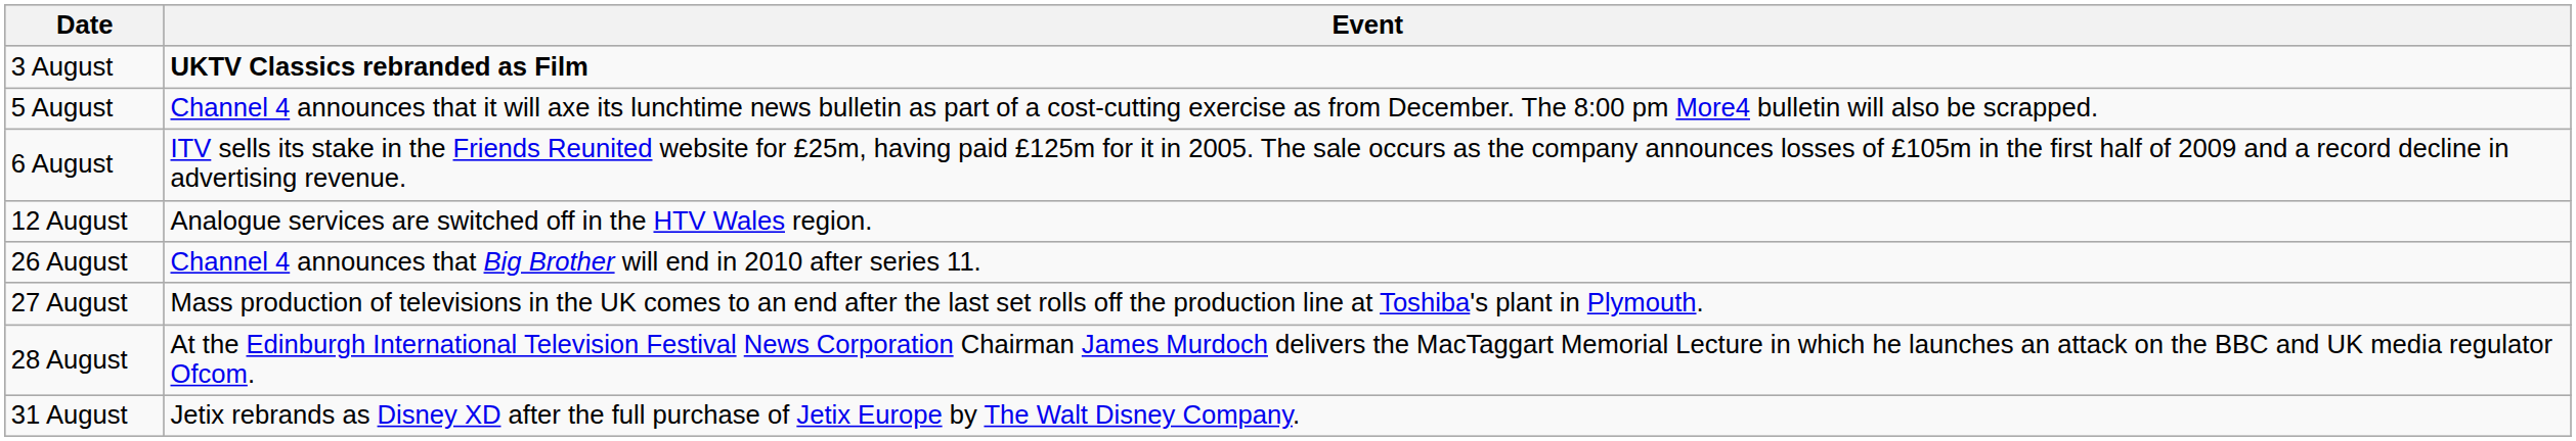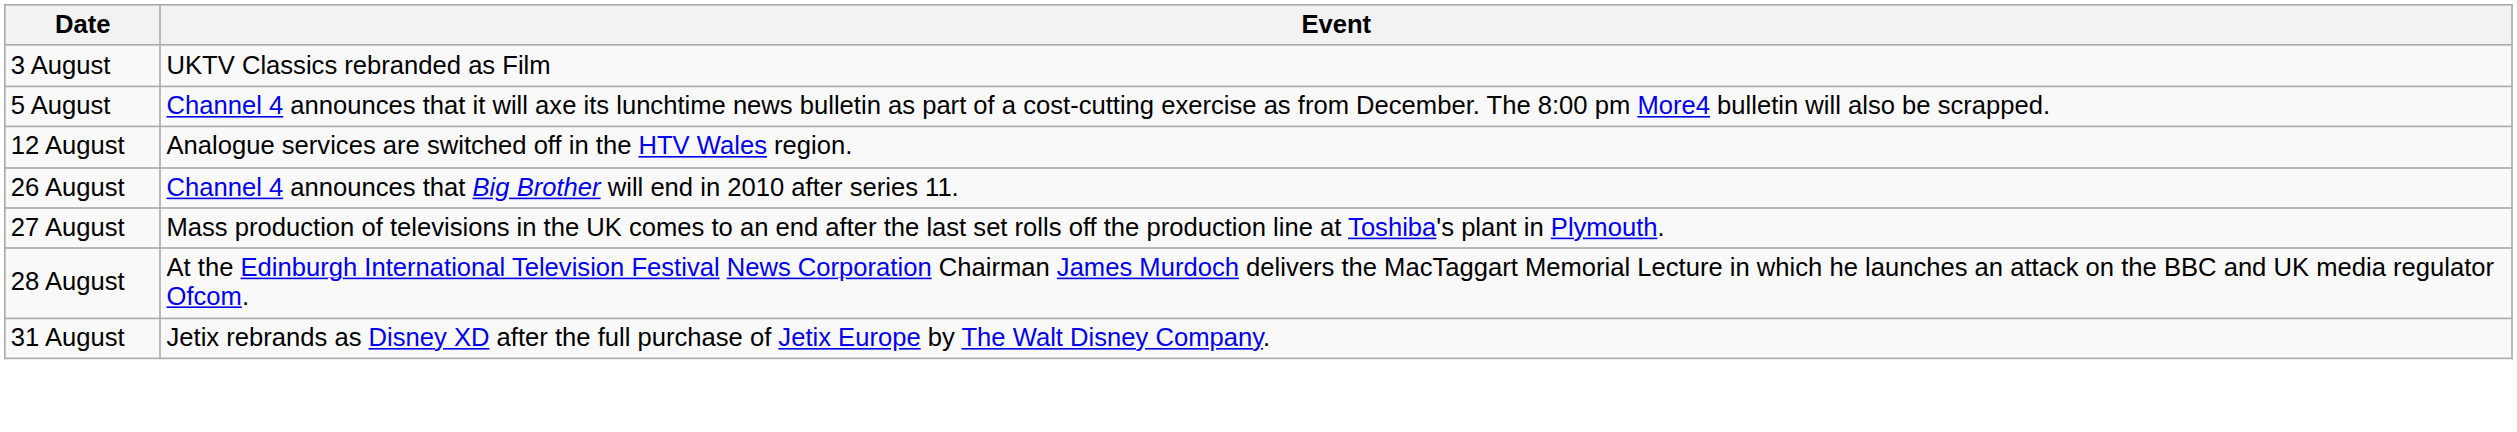3 August | Event: bold -> normal
- row: 6 August | ITV sells its stake in the Friends Reunited website for £25m, having paid £125m for it in 2005. The sale occurs as the company announces losses of £105m in the first half of 2009 and a record decline in advertising revenue.
